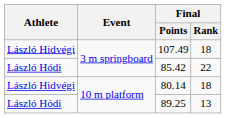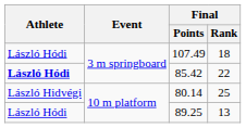107.49 | Athlete: László Hidvégi -> László Hódi
85.42 | Athlete: normal -> bold
80.14 | Final / Rank: 18 -> 25
